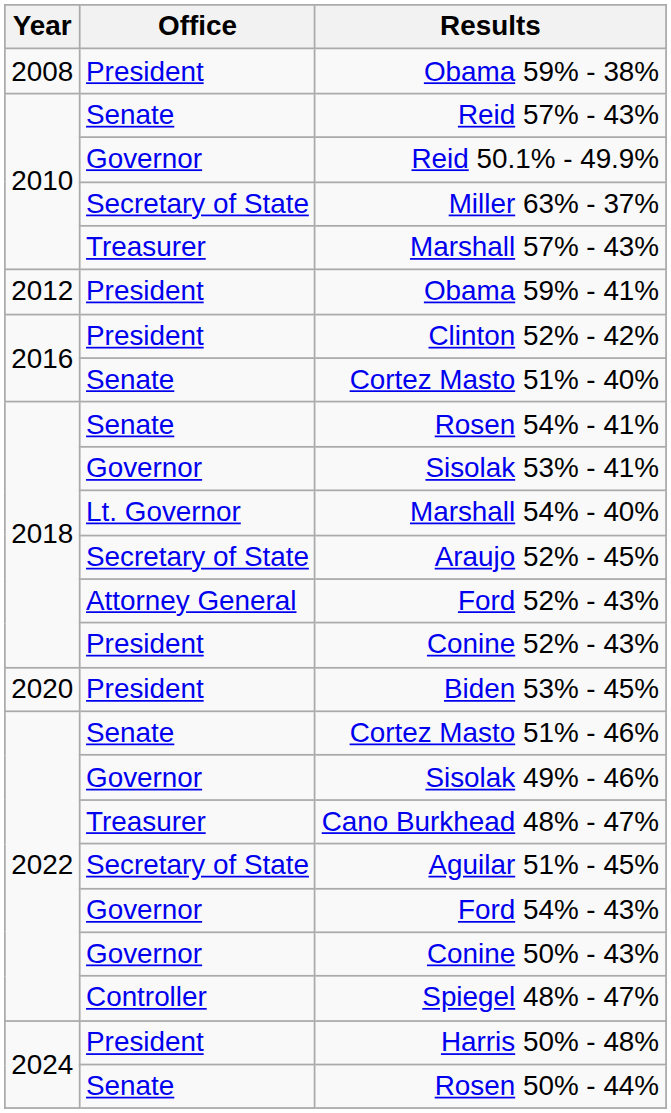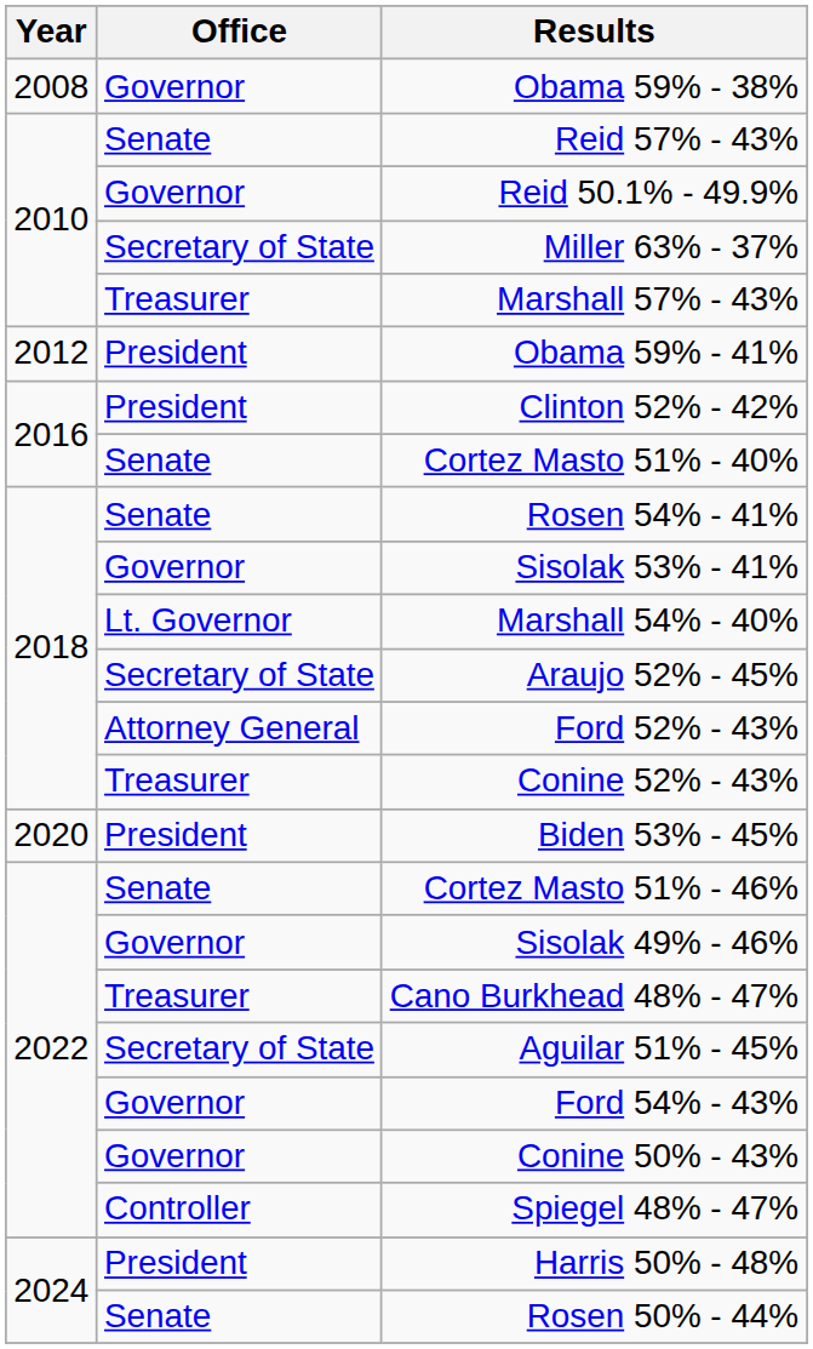Obama 59% - 38% | Office: President -> Governor
Conine 52% - 43% | Office: President -> Treasurer
